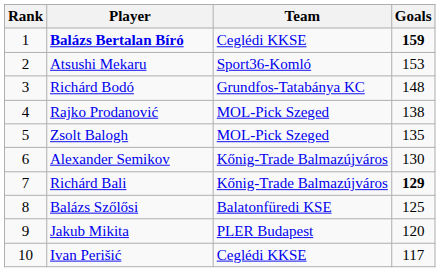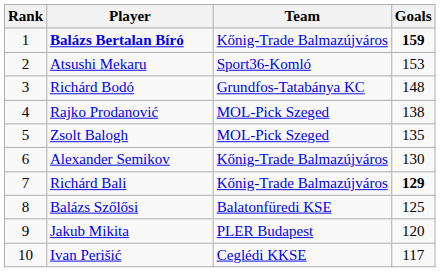Balázs Bertalan Bíró | Team: Ceglédi KKSE -> Kőnig-Trade Balmazújváros
